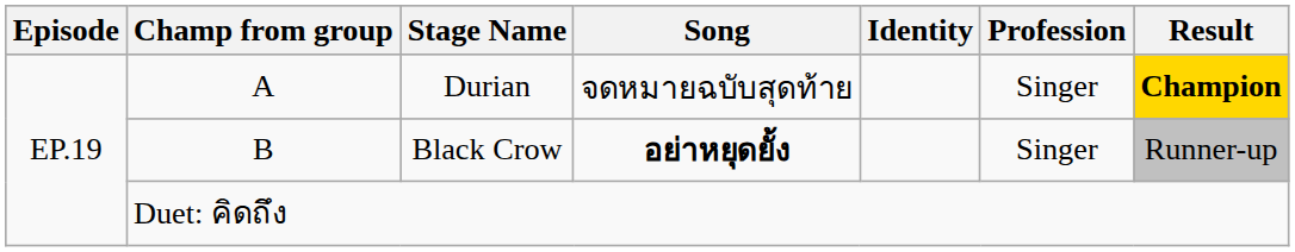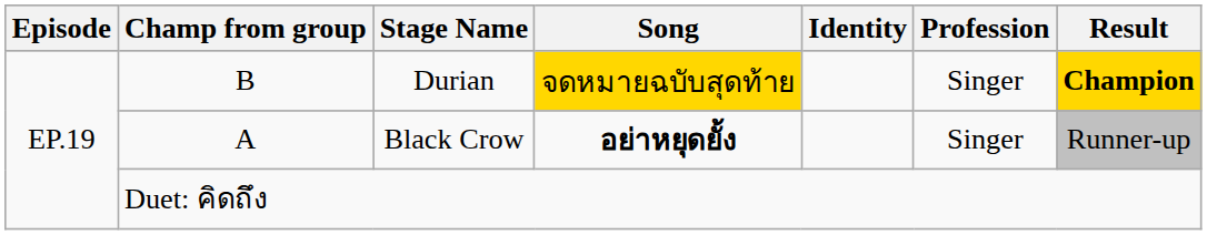Durian | Champ from group: A -> B
Durian | Song: no background -> gold background
Black Crow | Champ from group: B -> A
